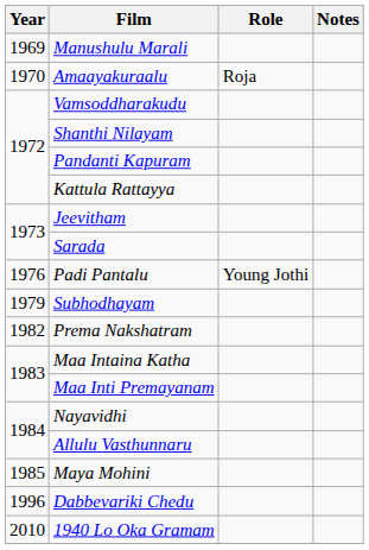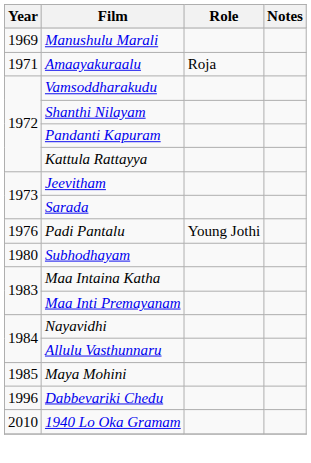Amaayakuraalu | Year: 1970 -> 1971
Subhodhayam | Year: 1979 -> 1980
- row: 1982 | Prema Nakshatram
